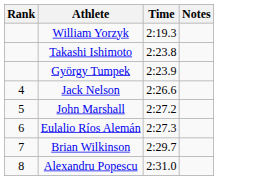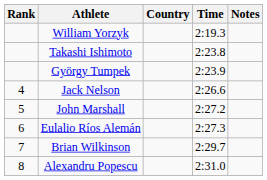+ column: Country
